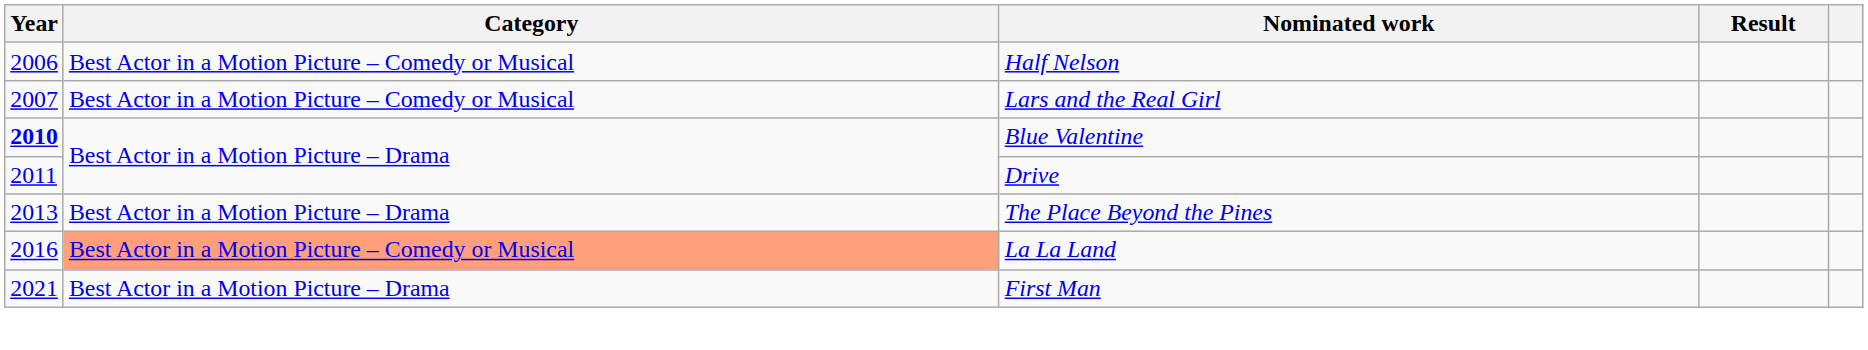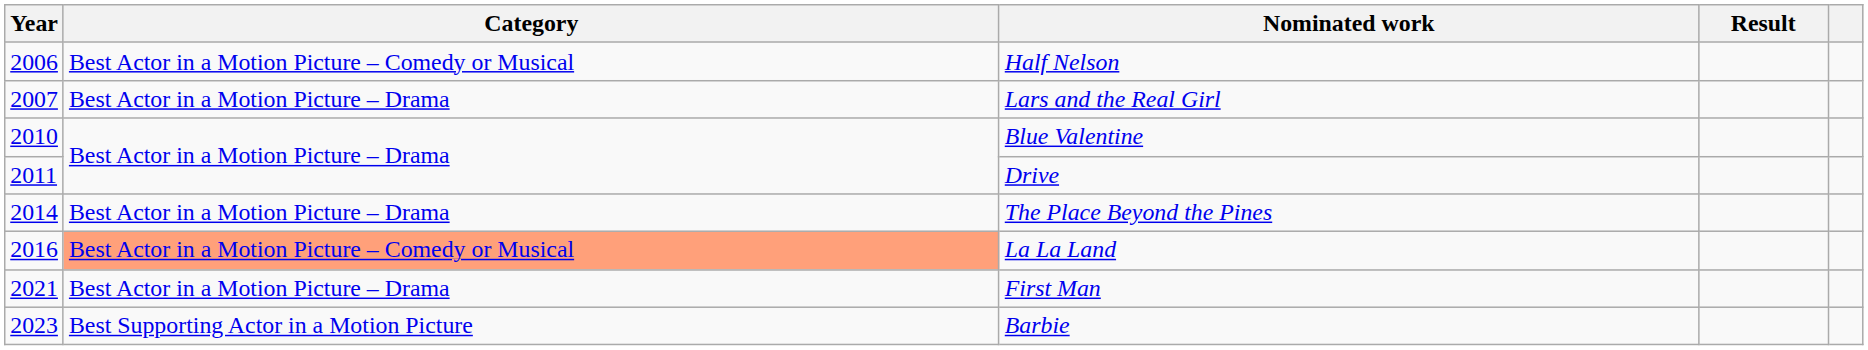Lars and the Real Girl | Category: Best Actor in a Motion Picture – Comedy or Musical -> Best Actor in a Motion Picture – Drama
Blue Valentine | Year: bold -> normal
The Place Beyond the Pines | Year: 2013 -> 2014
+ row: 2023 | Best Supporting Actor in a Motion Picture | Barbie
